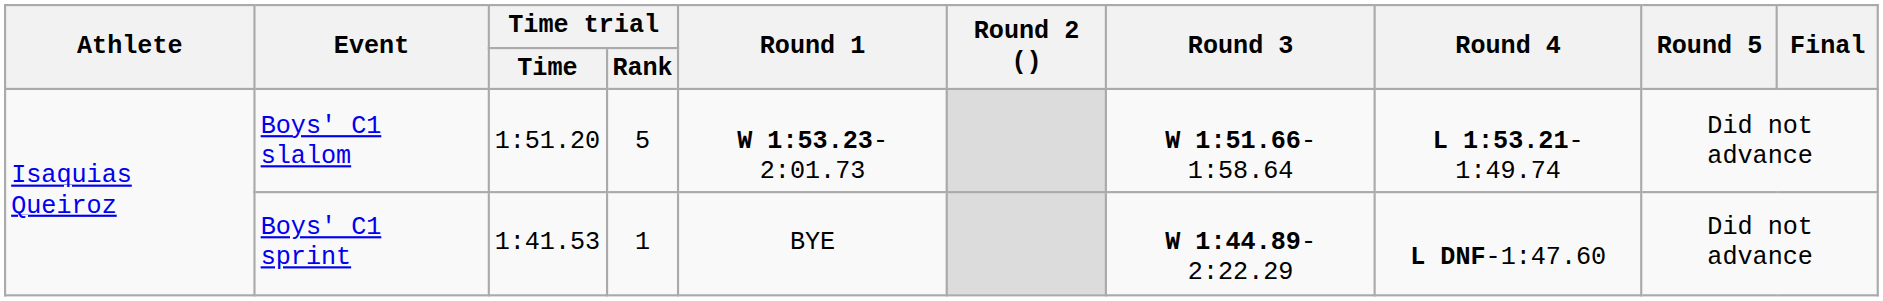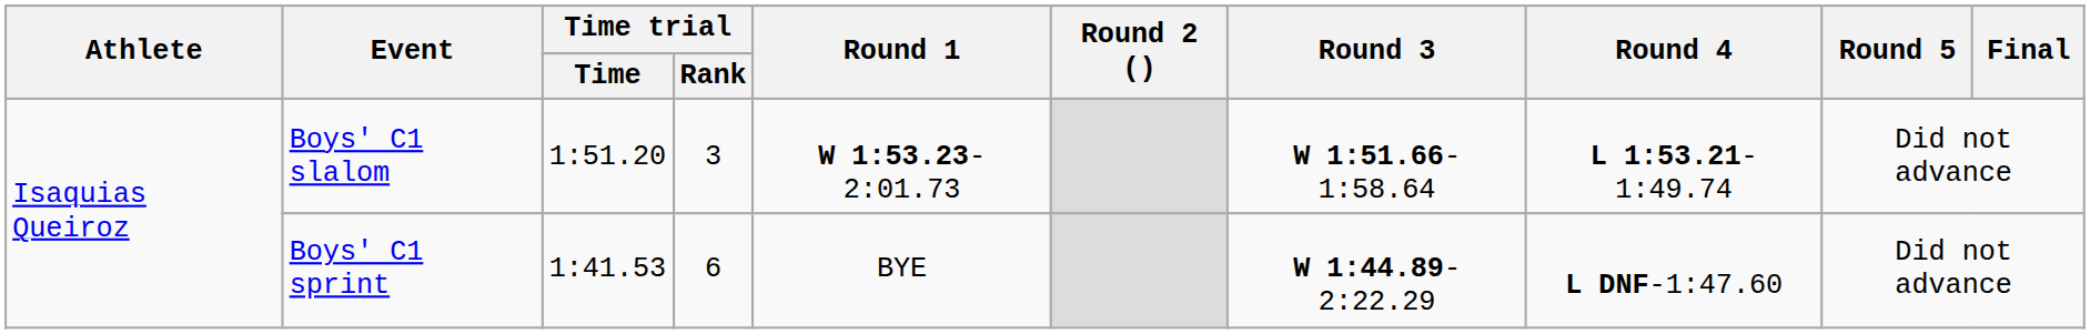Boys' C1 slalom | Time trial / Rank: 5 -> 3
Boys' C1 sprint | Time trial / Rank: 1 -> 6
